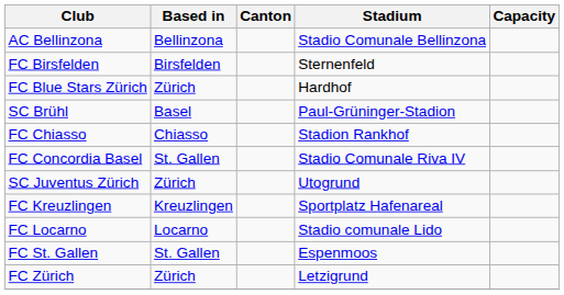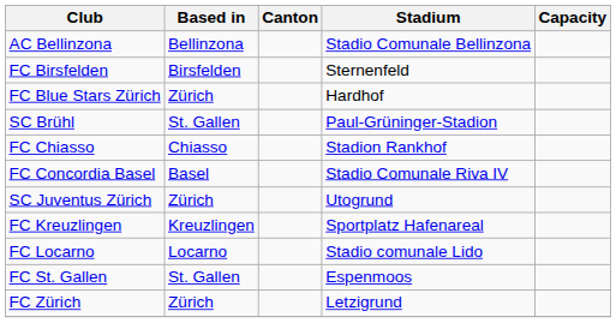SC Brühl | Based in: Basel -> St. Gallen
FC Concordia Basel | Based in: St. Gallen -> Basel
